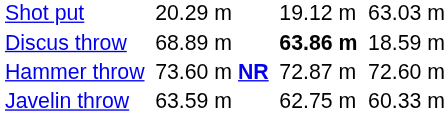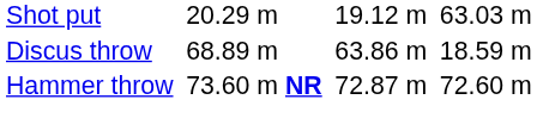Discus throw | column 5: bold -> normal
- row: Javelin throw | 63.59 m | 62.75 m | 60.33 m
